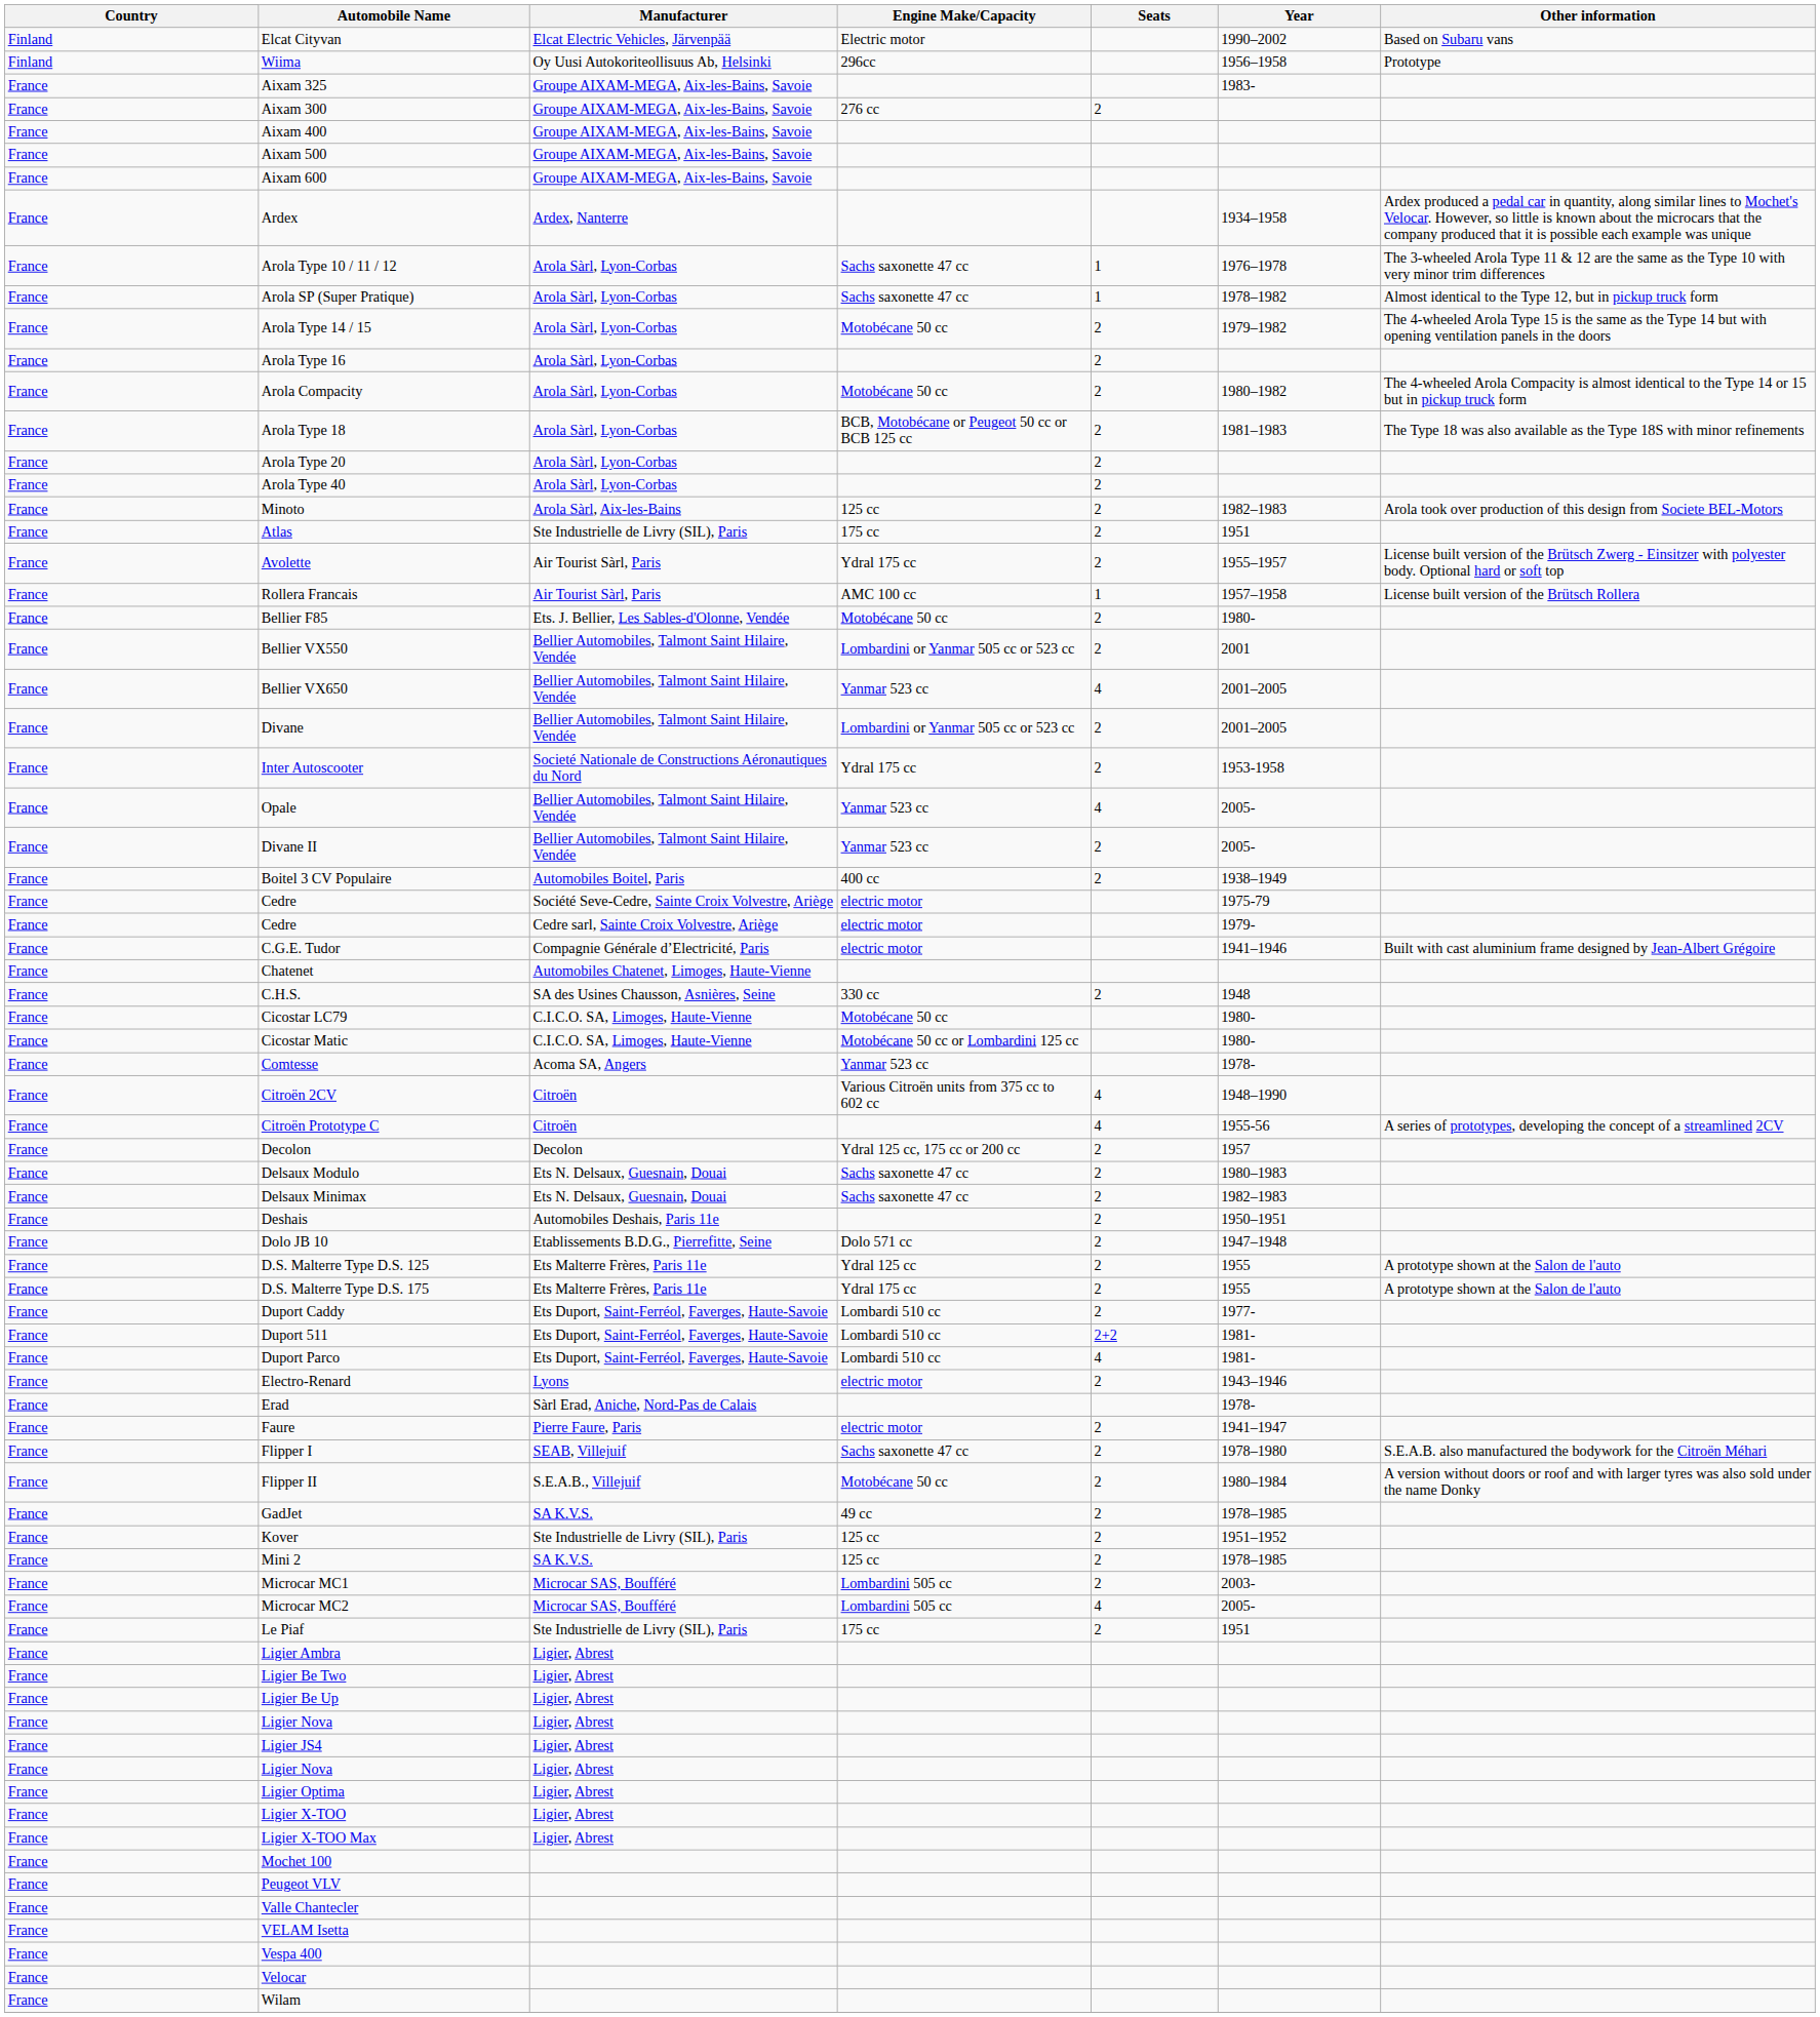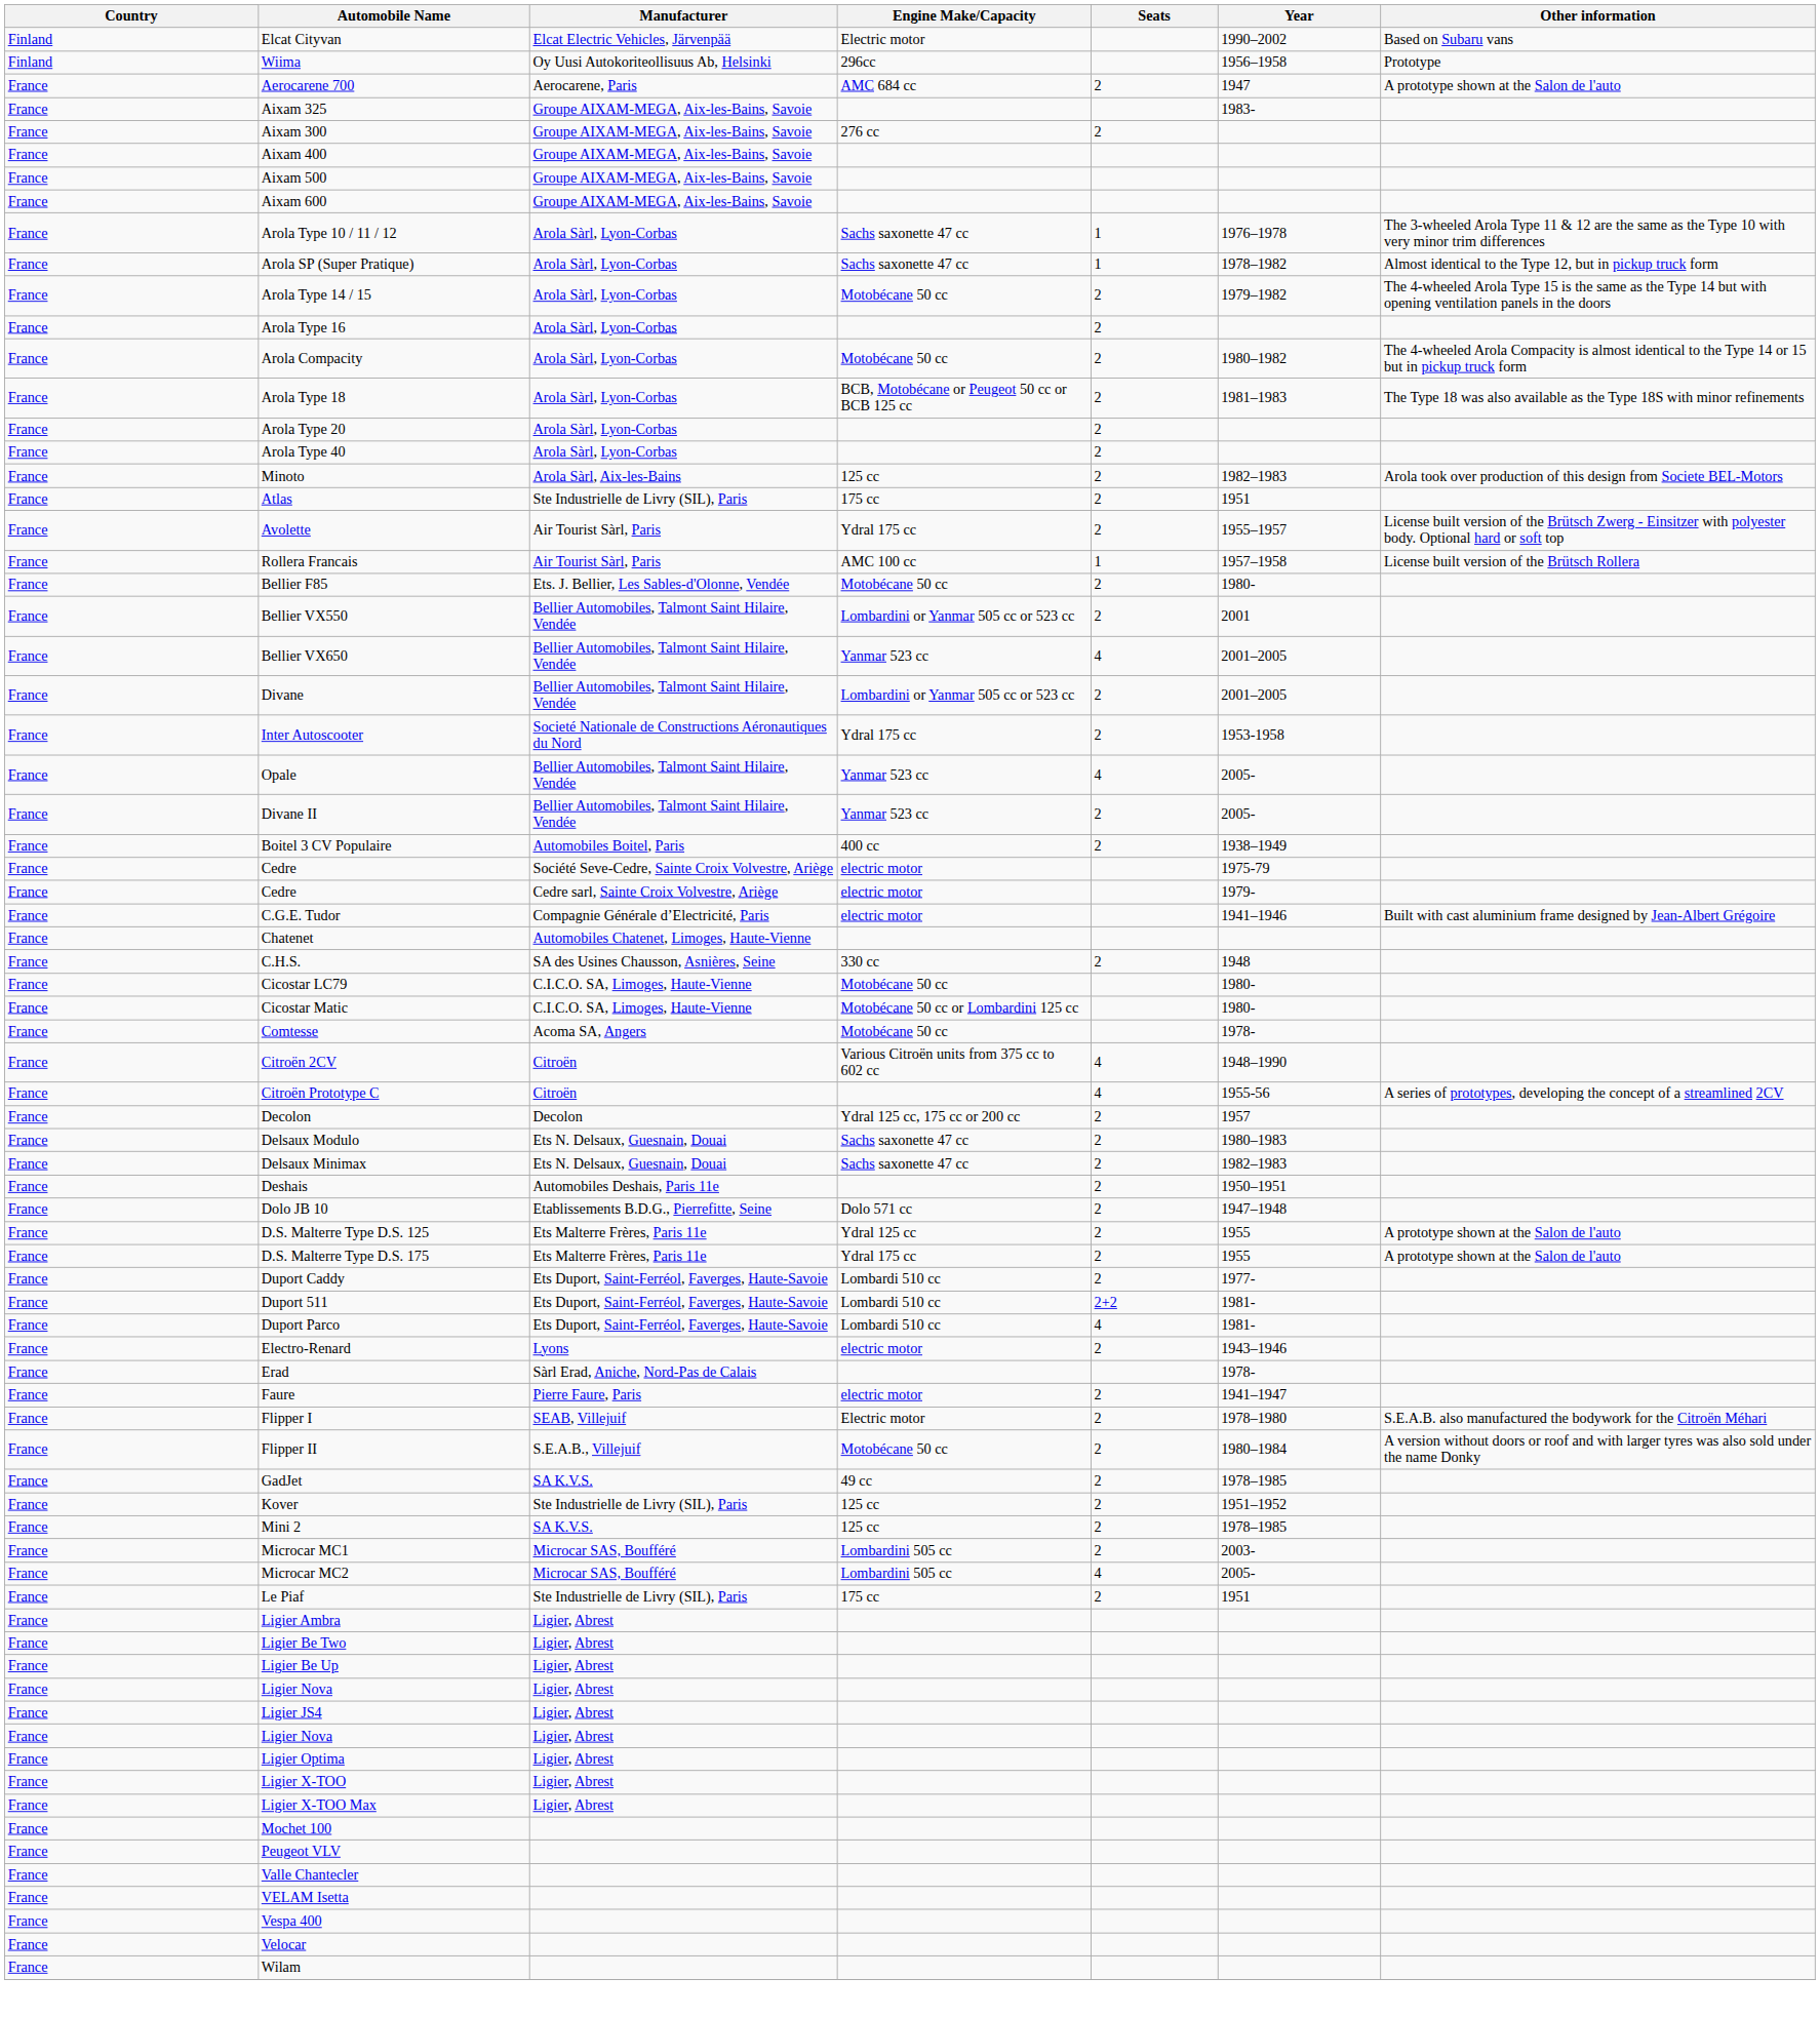+ row: France | Aerocarene 700 | Aerocarene, Paris | AMC 684 cc | 2 | 1947 | A prototype shown at the Salon de l'auto
- row: France | Ardex | Ardex, Nanterre | 1934–1958 | Ardex produced a pedal car in quantity, along similar lines to Mochet's Velocar. However, so little is known about the microcars that the company produced that it is possible each example was unique
Comtesse | Engine Make/Capacity: Yanmar 523 cc -> Motobécane 50 cc
Flipper I | Engine Make/Capacity: Sachs saxonette 47 cc -> Electric motor
